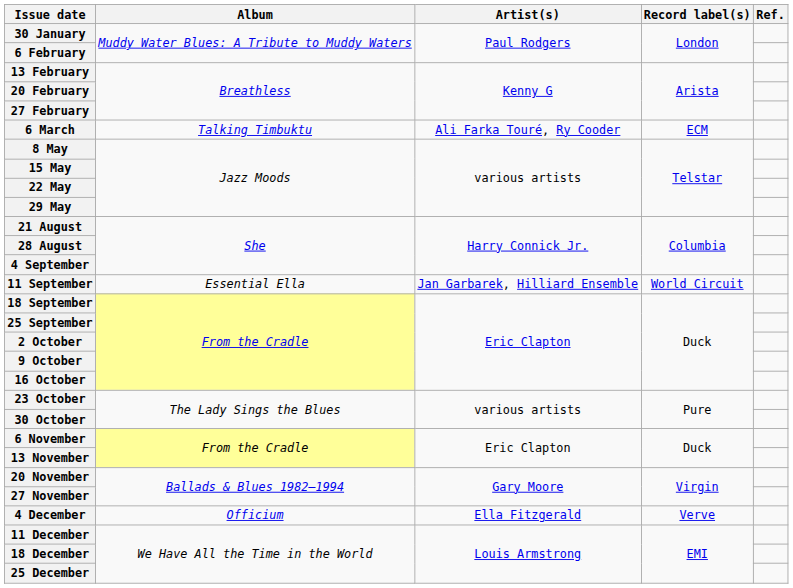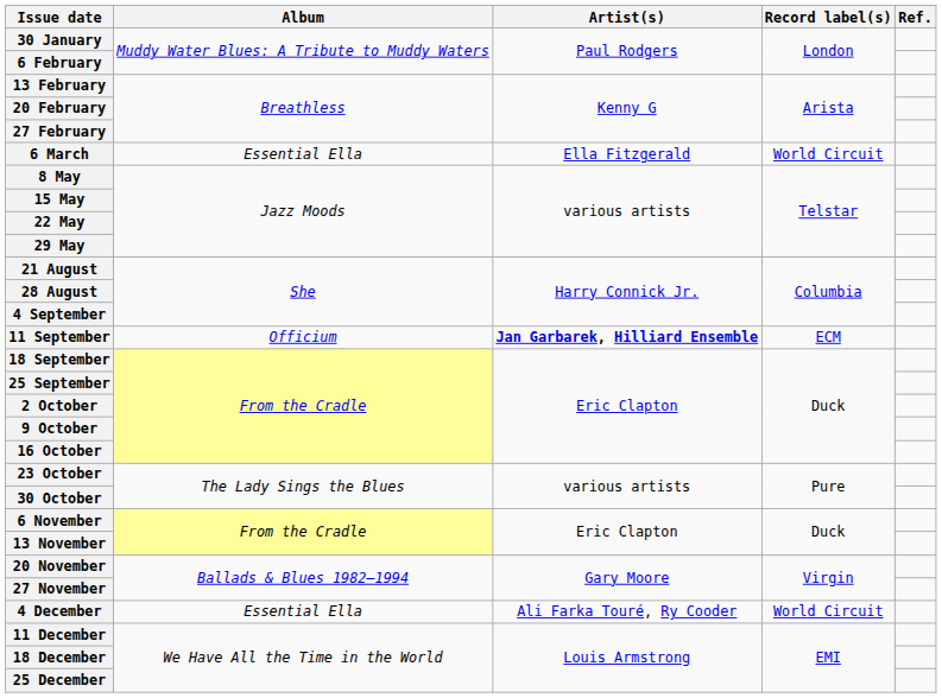6 March | Album: Talking Timbuktu -> Essential Ella
6 March | Artist(s): Ali Farka Touré, Ry Cooder -> Ella Fitzgerald
6 March | Record label(s): ECM -> World Circuit
11 September | Album: Essential Ella -> Officium
11 September | Artist(s): normal -> bold
11 September | Record label(s): World Circuit -> ECM
4 December | Album: Officium -> Essential Ella
4 December | Artist(s): Ella Fitzgerald -> Ali Farka Touré, Ry Cooder
4 December | Record label(s): Verve -> World Circuit
